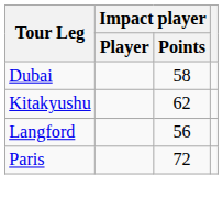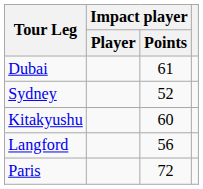Dubai | Impact player / Points: 58 -> 61
+ row: Sydney | 52
Kitakyushu | Impact player / Points: 62 -> 60
